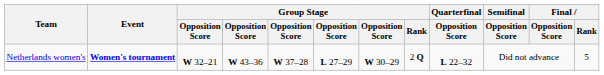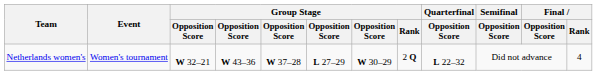Netherlands women's | Event: bold -> normal
Netherlands women's | Final / Rank: 5 -> 4
